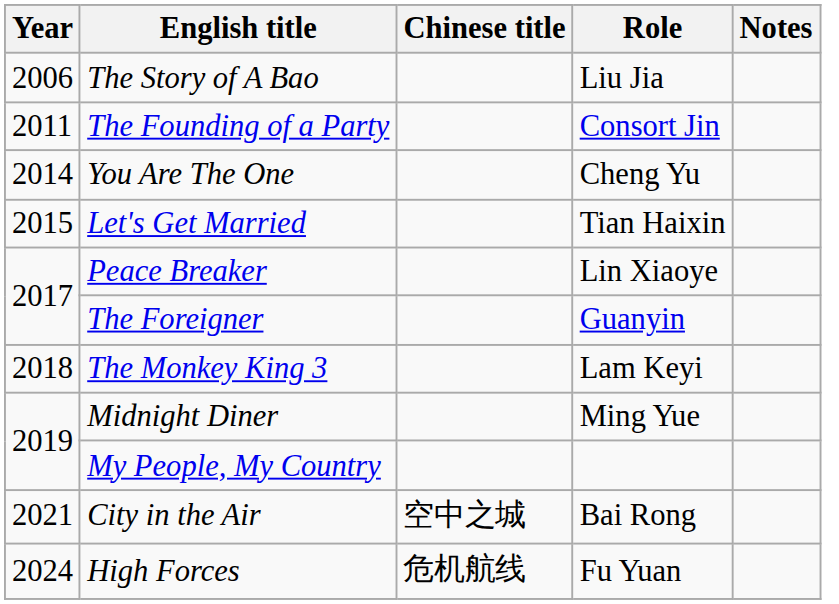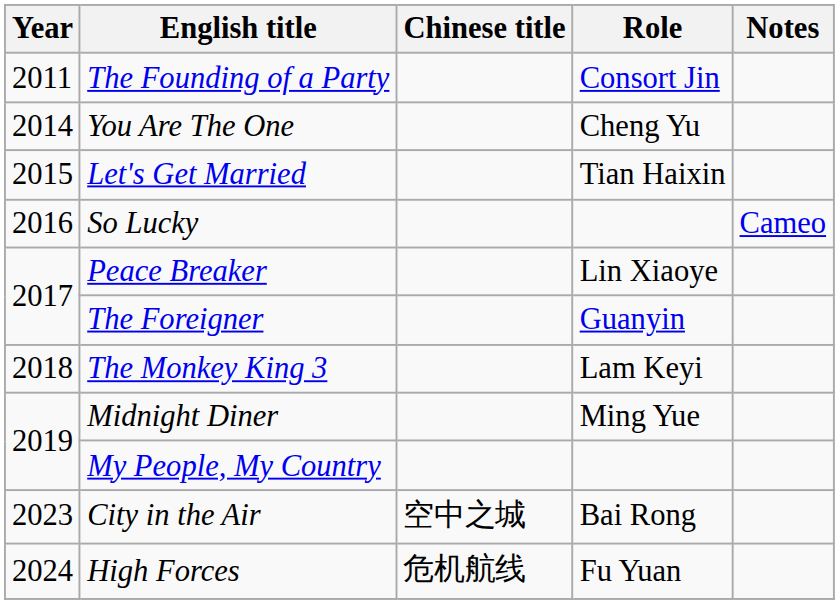- row: 2006 | The Story of A Bao | Liu Jia
+ row: 2016 | So Lucky | Cameo
City in the Air | Year: 2021 -> 2023
